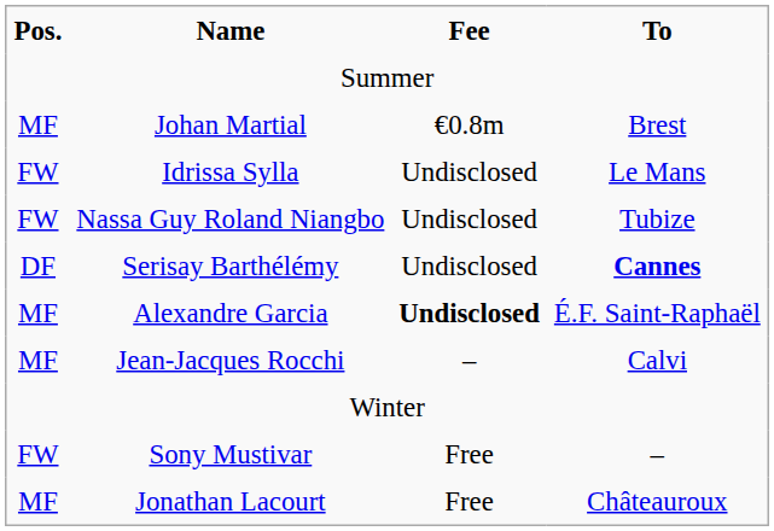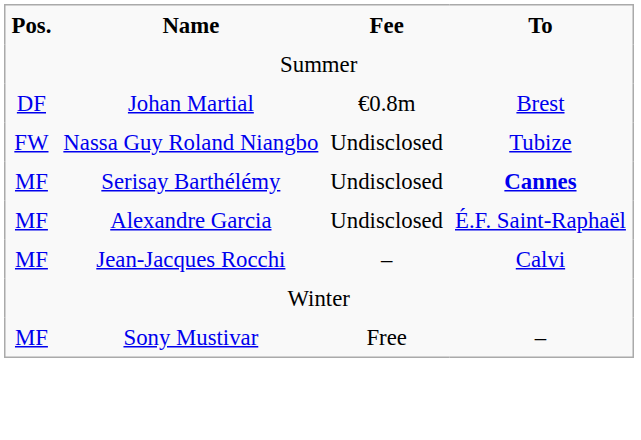Johan Martial | Pos.: MF -> DF
- row: FW | Idrissa Sylla | Undisclosed | Le Mans
Serisay Barthélémy | Pos.: DF -> MF
Alexandre Garcia | Fee: bold -> normal
Sony Mustivar | Pos.: FW -> MF
- row: MF | Jonathan Lacourt | Free | Châteauroux
